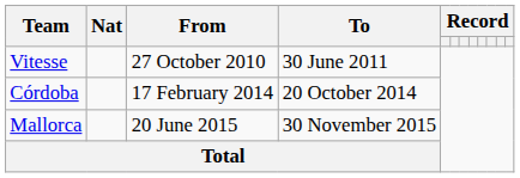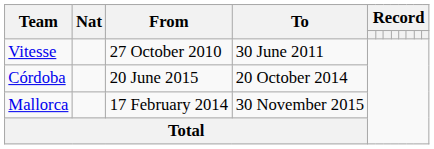Córdoba | From: 17 February 2014 -> 20 June 2015
Mallorca | From: 20 June 2015 -> 17 February 2014
